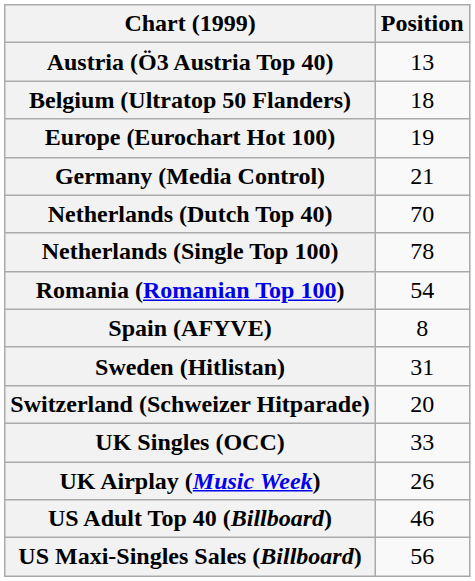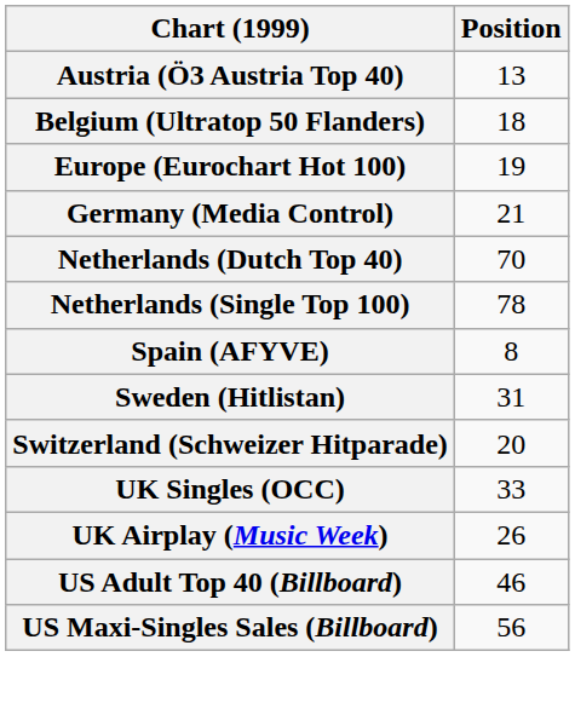- row: Romania (Romanian Top 100) | 54
